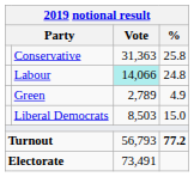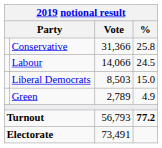Conservative | Vote: 31,363 -> 31,366
Labour | Vote: paleturquoise background -> no background
Labour | %: 24.8 -> 24.5
rows swapped: Liberal Democrats <-> Green
